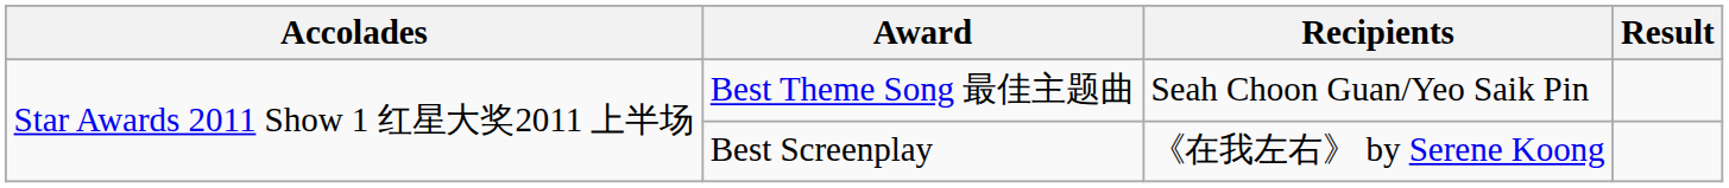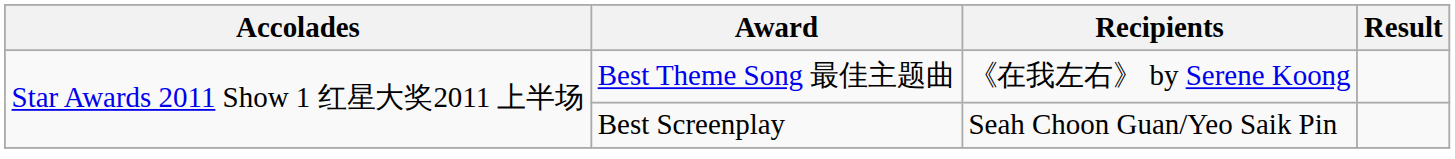Best Theme Song 最佳主题曲 | Recipients: Seah Choon Guan/Yeo Saik Pin -> 《在我左右》 by Serene Koong
Best Screenplay | Recipients: 《在我左右》 by Serene Koong -> Seah Choon Guan/Yeo Saik Pin
